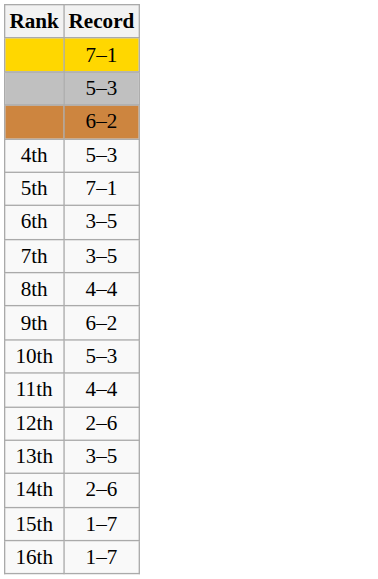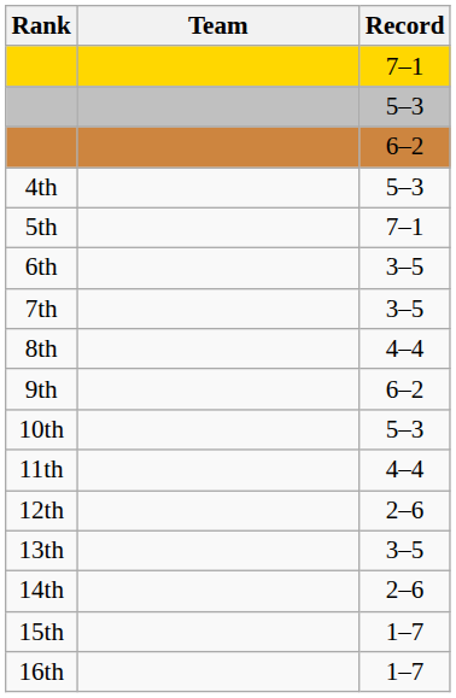+ column: Team
